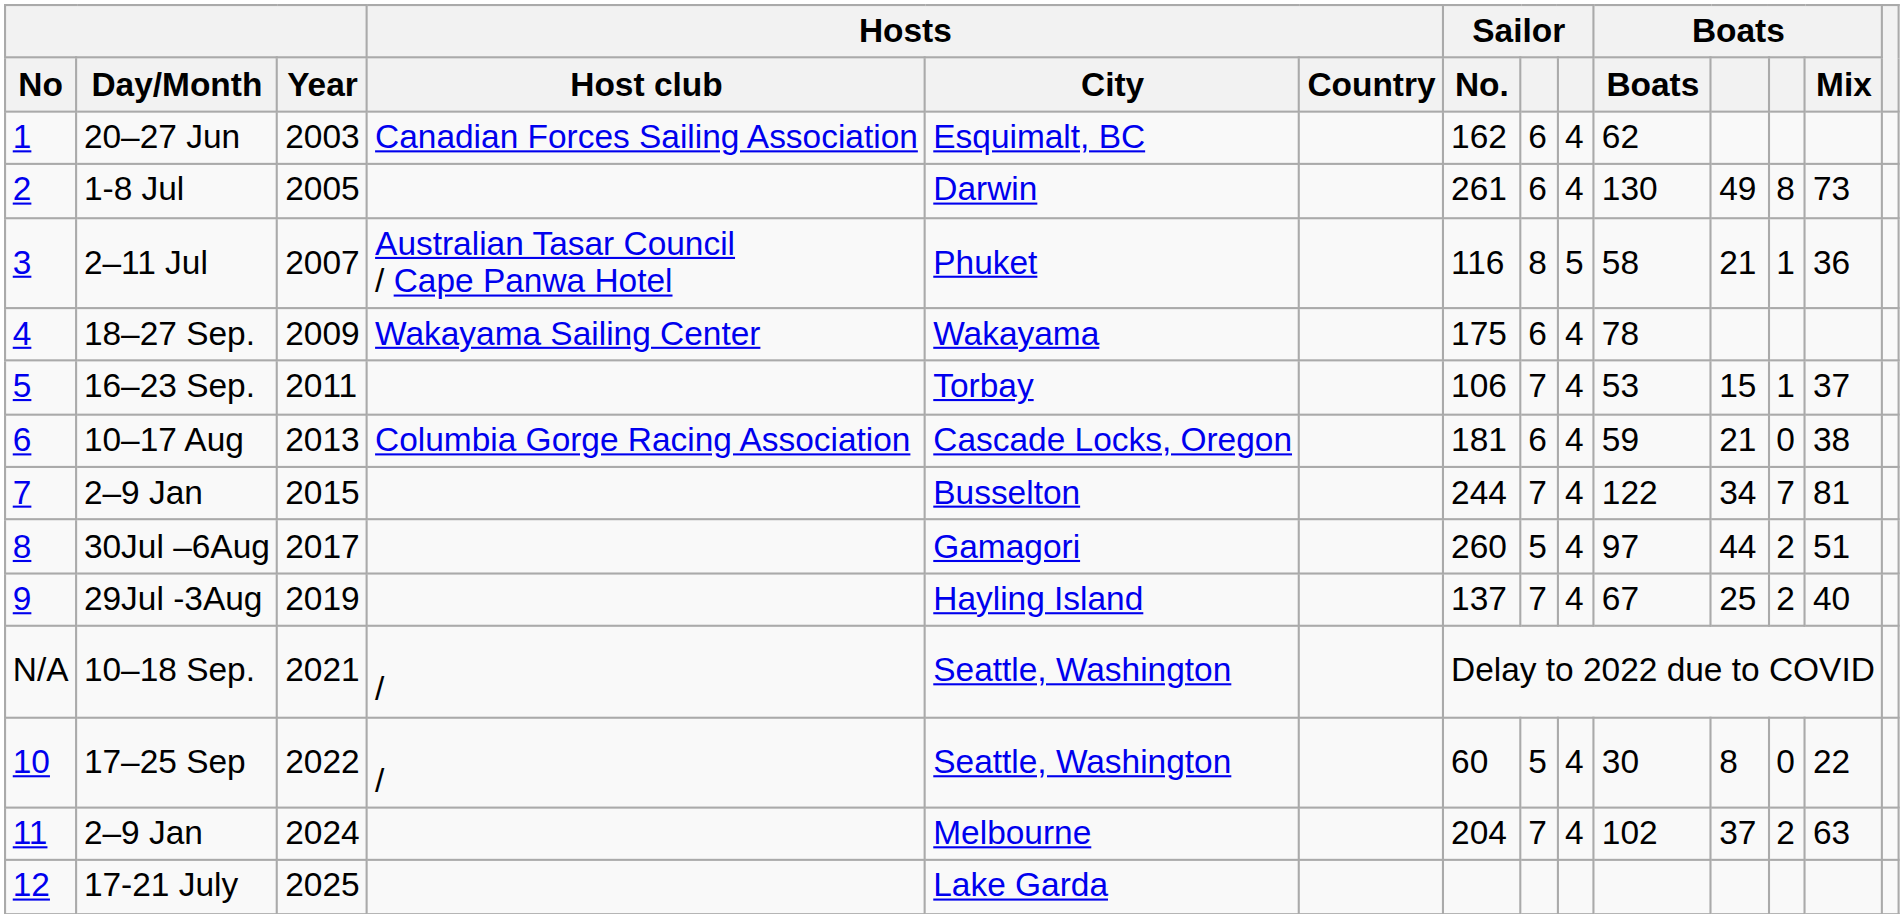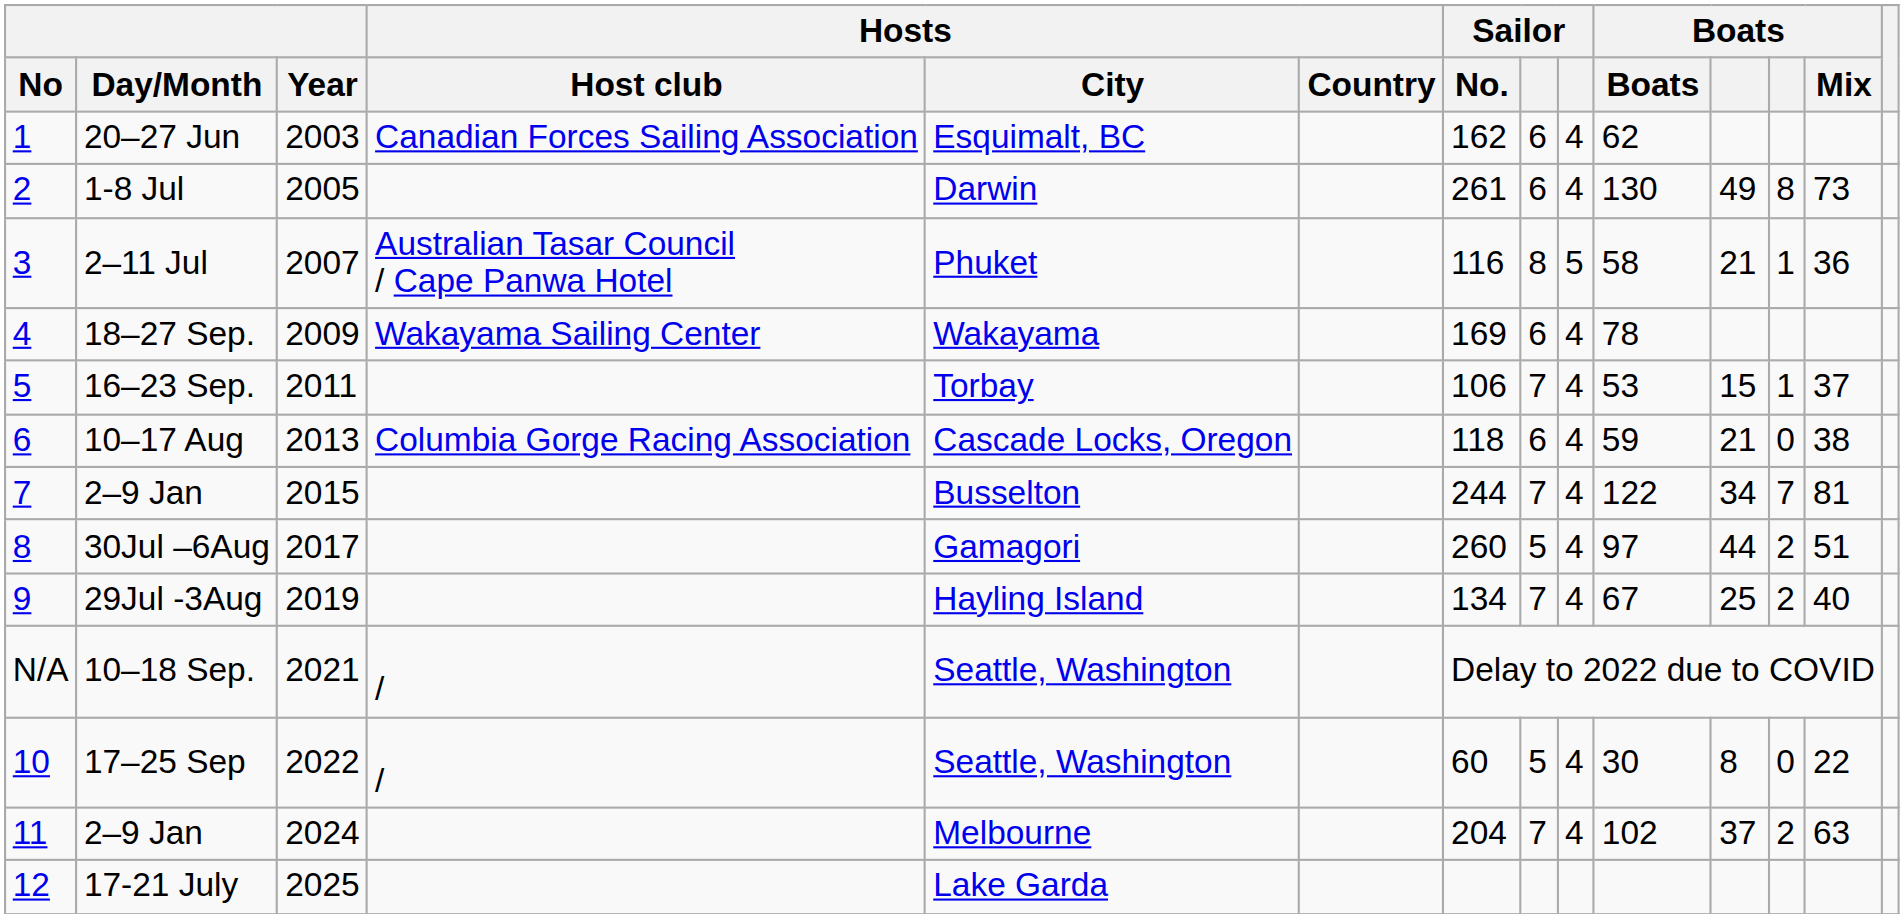18–27 Sep. | Sailor / No.: 175 -> 169
10–17 Aug | Sailor / No.: 181 -> 118
29Jul -3Aug | Sailor / No.: 137 -> 134
